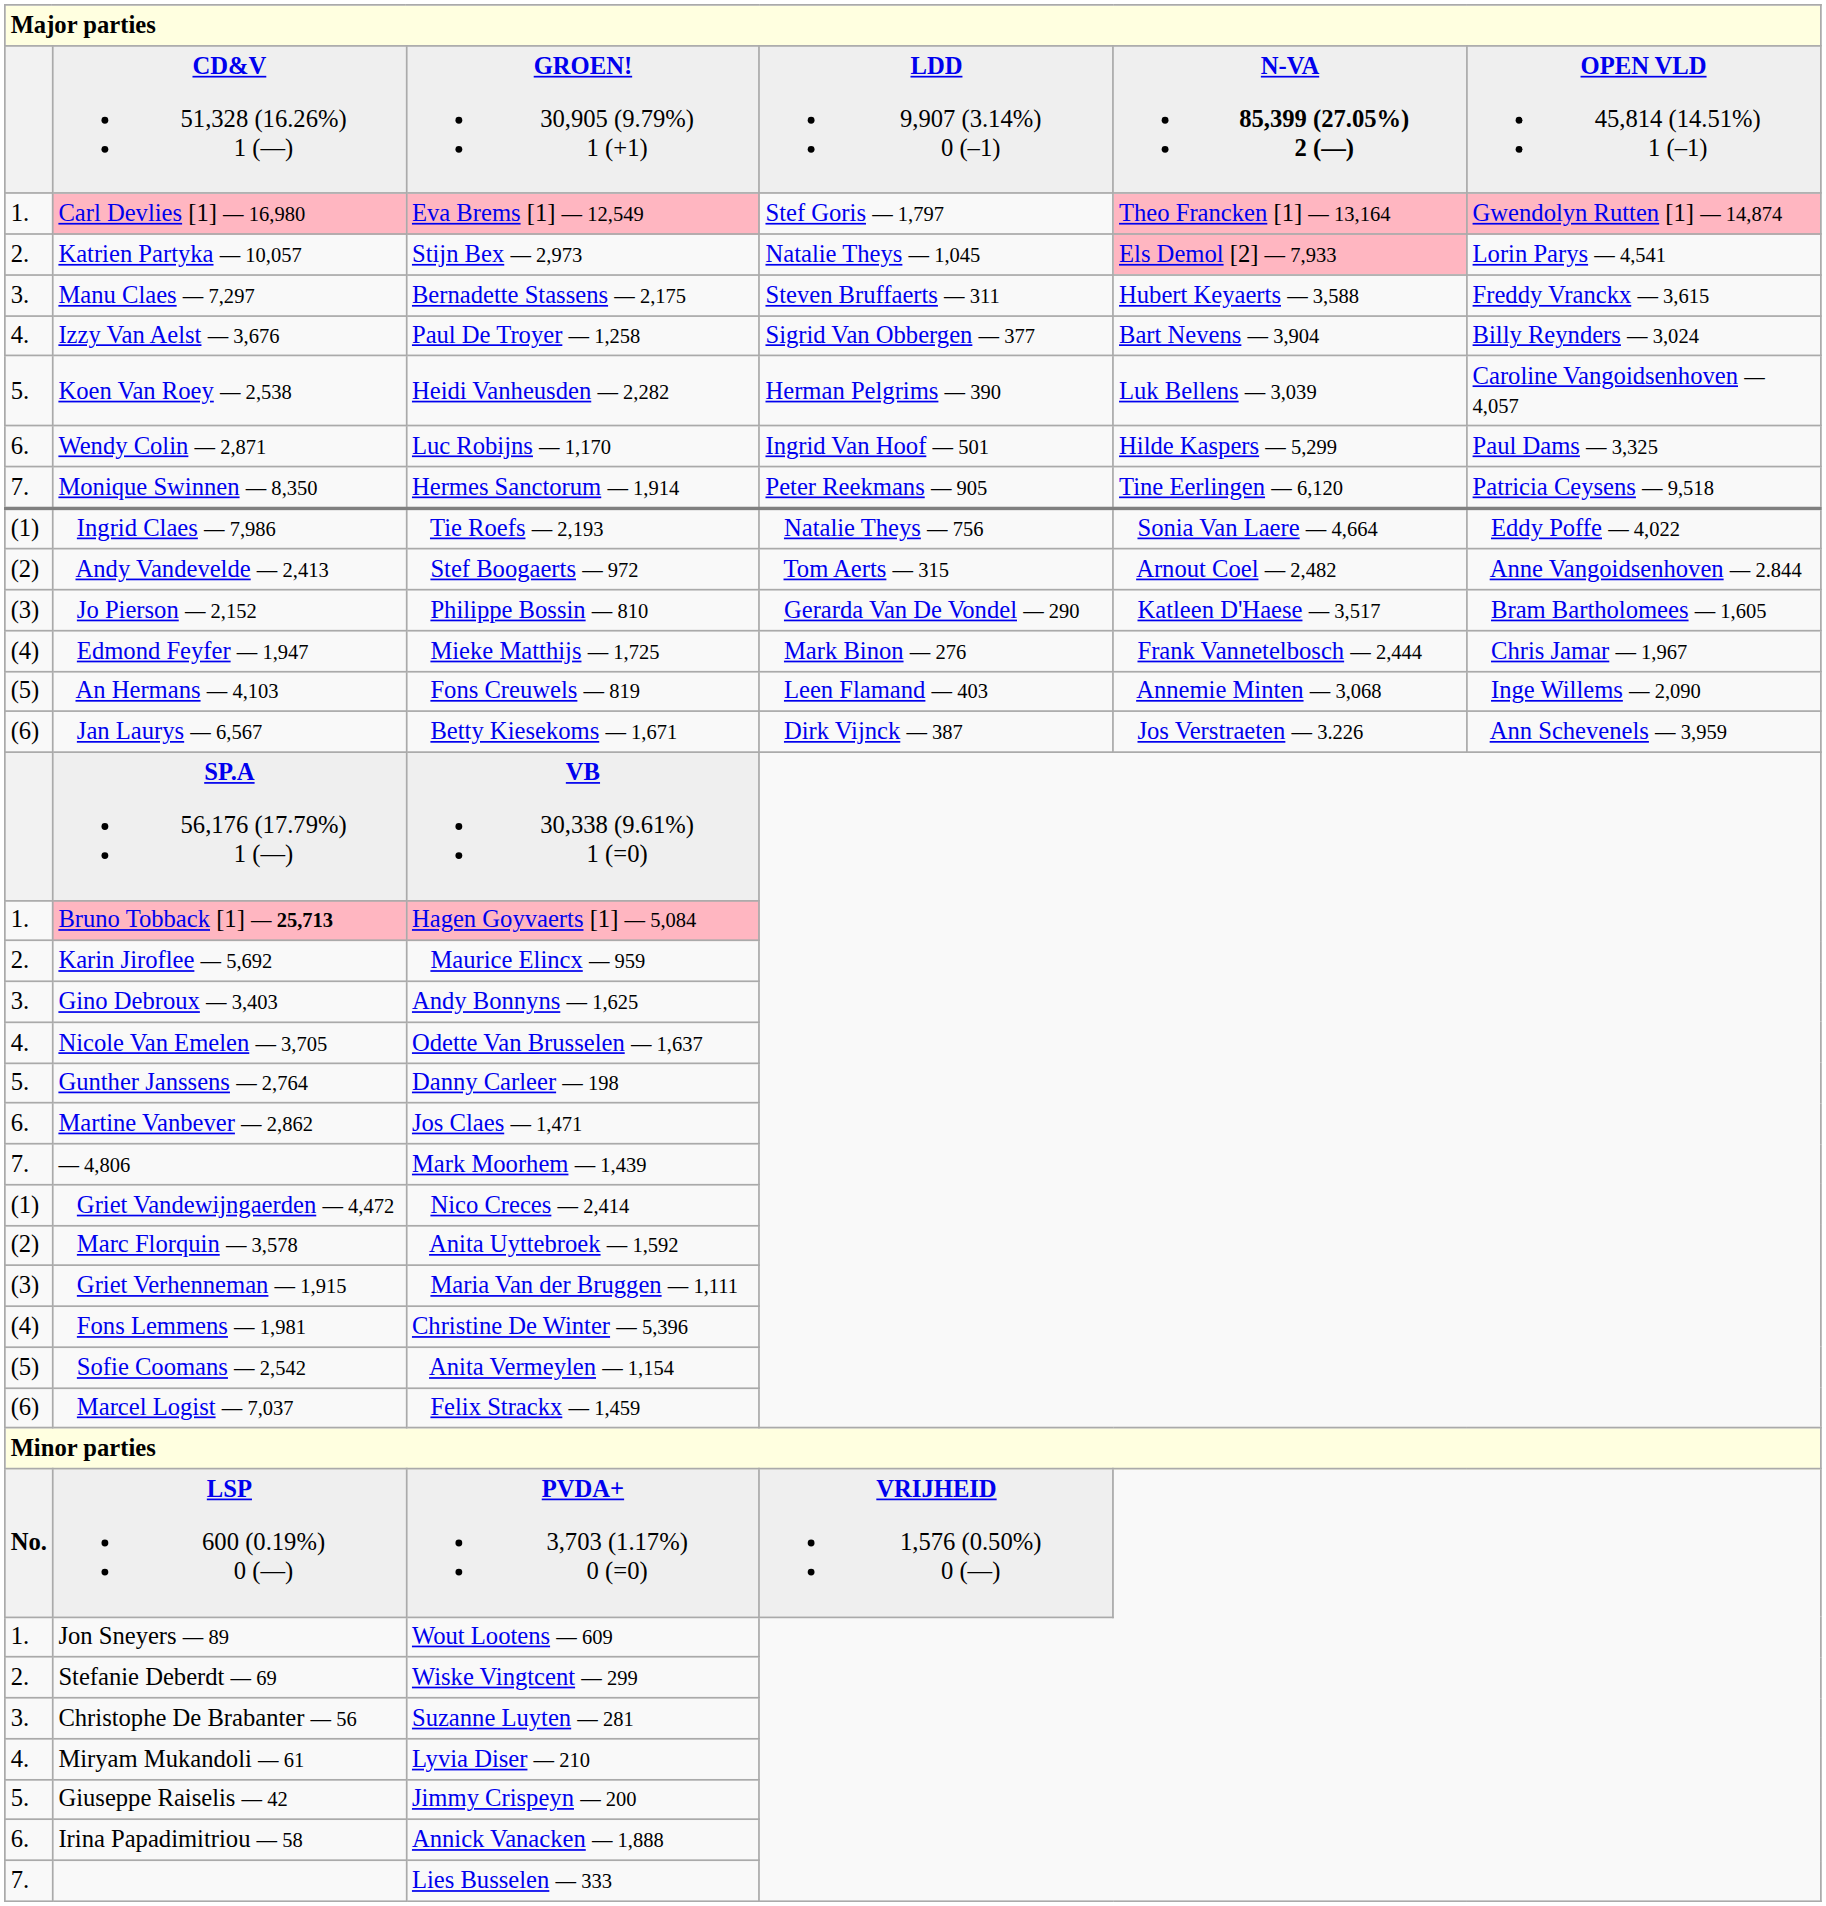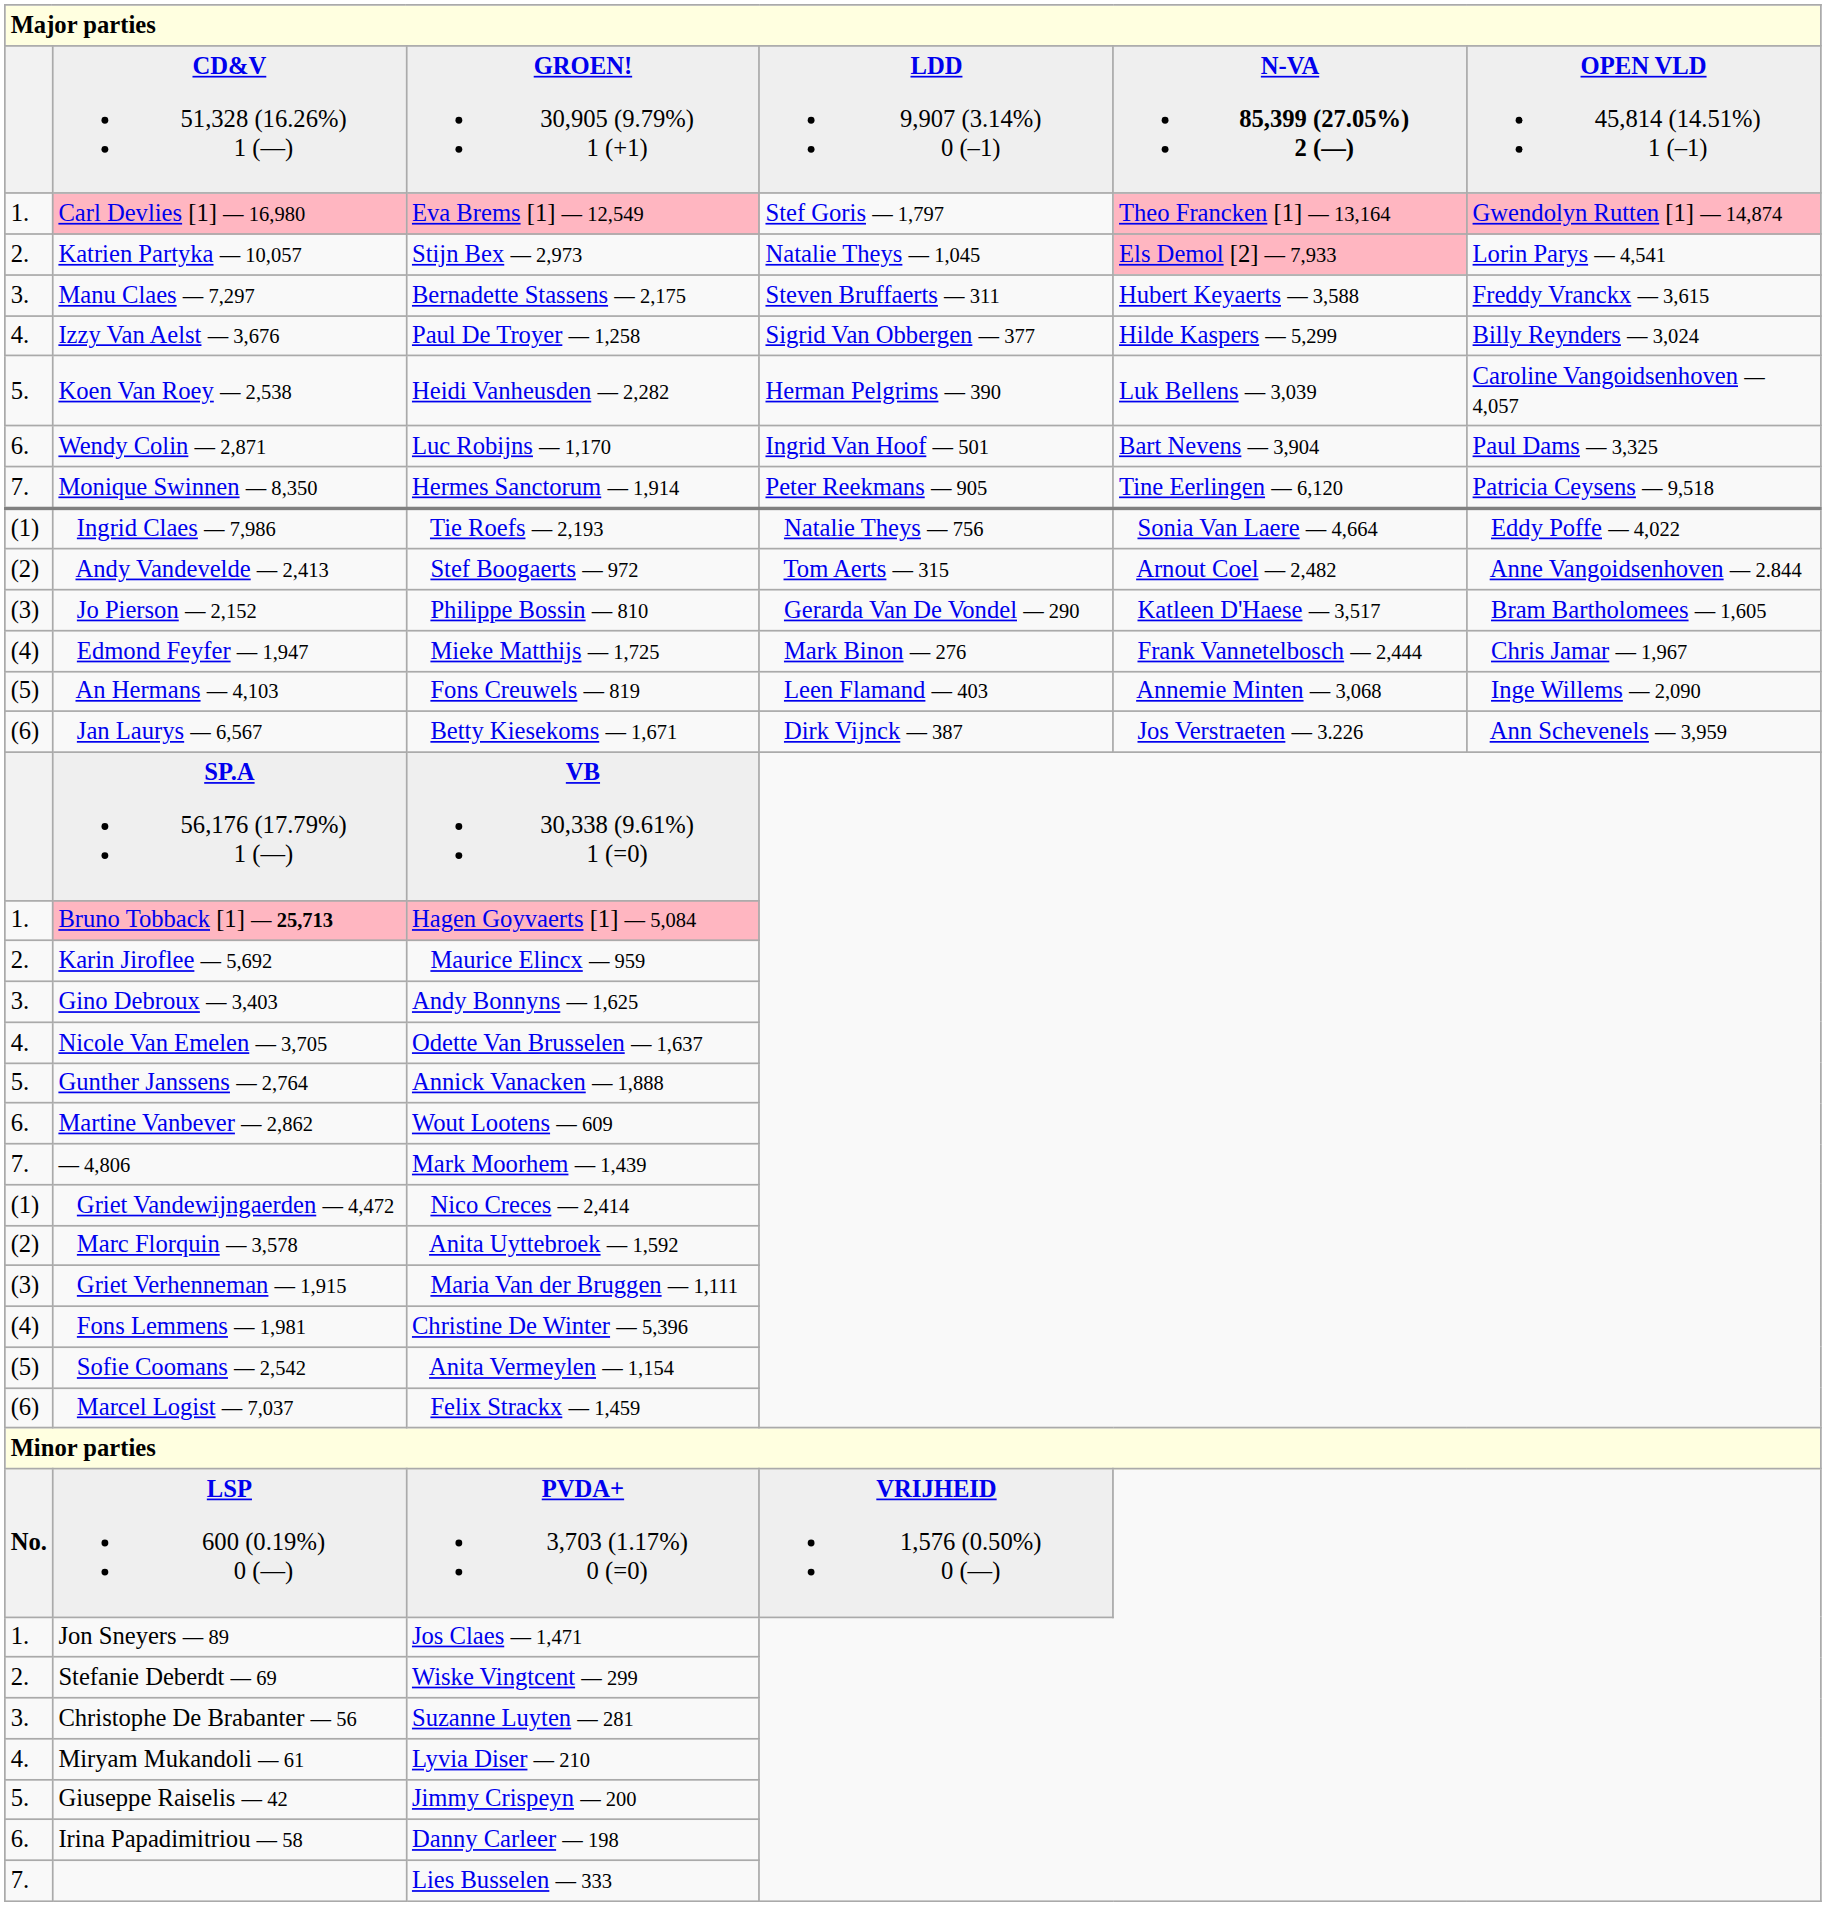Izzy Van Aelst — 3,676 | column 5: Bart Nevens — 3,904 -> Hilde Kaspers — 5,299
Wendy Colin — 2,871 | column 5: Hilde Kaspers — 5,299 -> Bart Nevens — 3,904
Gunther Janssens — 2,764 | column 3: Danny Carleer — 198 -> Annick Vanacken — 1,888
Martine Vanbever — 2,862 | column 3: Jos Claes — 1,471 -> Wout Lootens — 609
Jon Sneyers — 89 | column 3: Wout Lootens — 609 -> Jos Claes — 1,471
Irina Papadimitriou — 58 | column 3: Annick Vanacken — 1,888 -> Danny Carleer — 198
